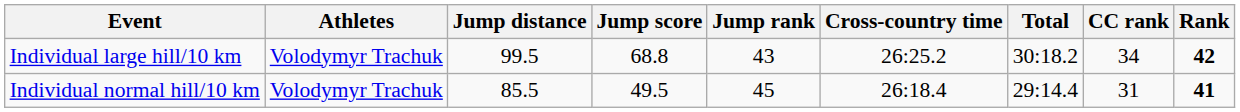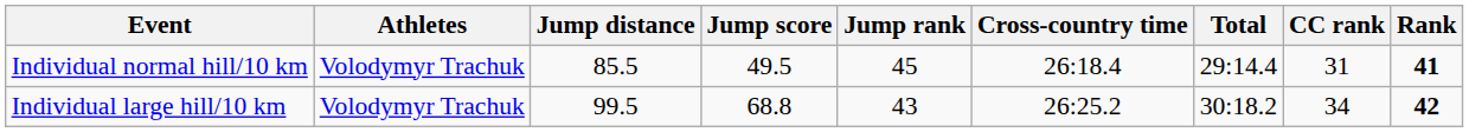rows swapped: Individual normal hill/10 km <-> Individual large hill/10 km
